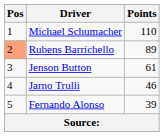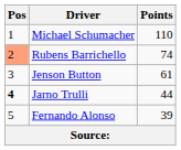Rubens Barrichello | Points: 89 -> 74
Jarno Trulli | Pos: normal -> bold
Jarno Trulli | Points: 46 -> 44
